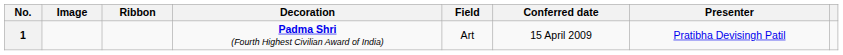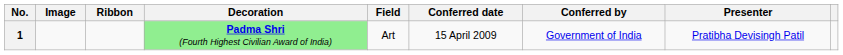+ column: Conferred by | Government of India
1 | Decoration: no background -> lightgreen background
